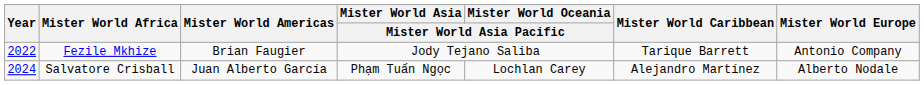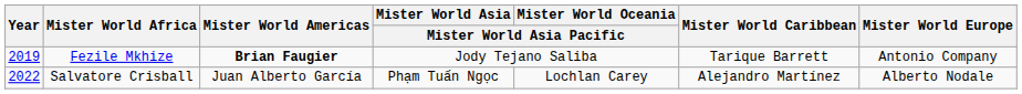Fezile Mkhize | Year: 2022 -> 2019
Fezile Mkhize | Mister World Americas: normal -> bold
Salvatore Crisball | Year: 2024 -> 2022
